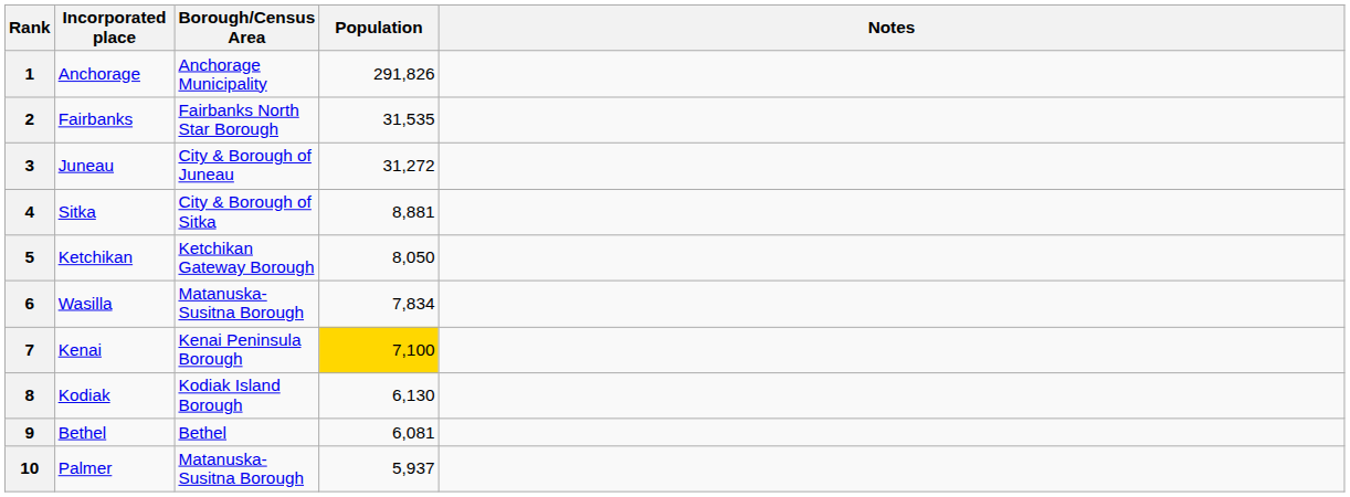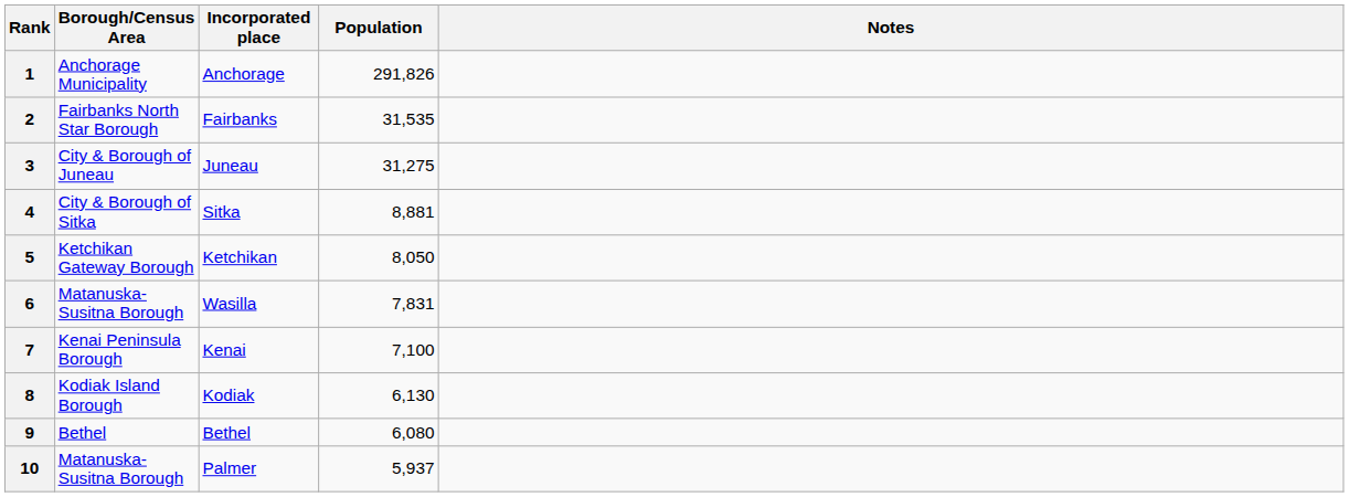columns swapped: Incorporated place <-> Borough/Census Area
3 | Population: 31,272 -> 31,275
6 | Population: 7,834 -> 7,831
7 | Population: gold background -> no background
9 | Population: 6,081 -> 6,080
